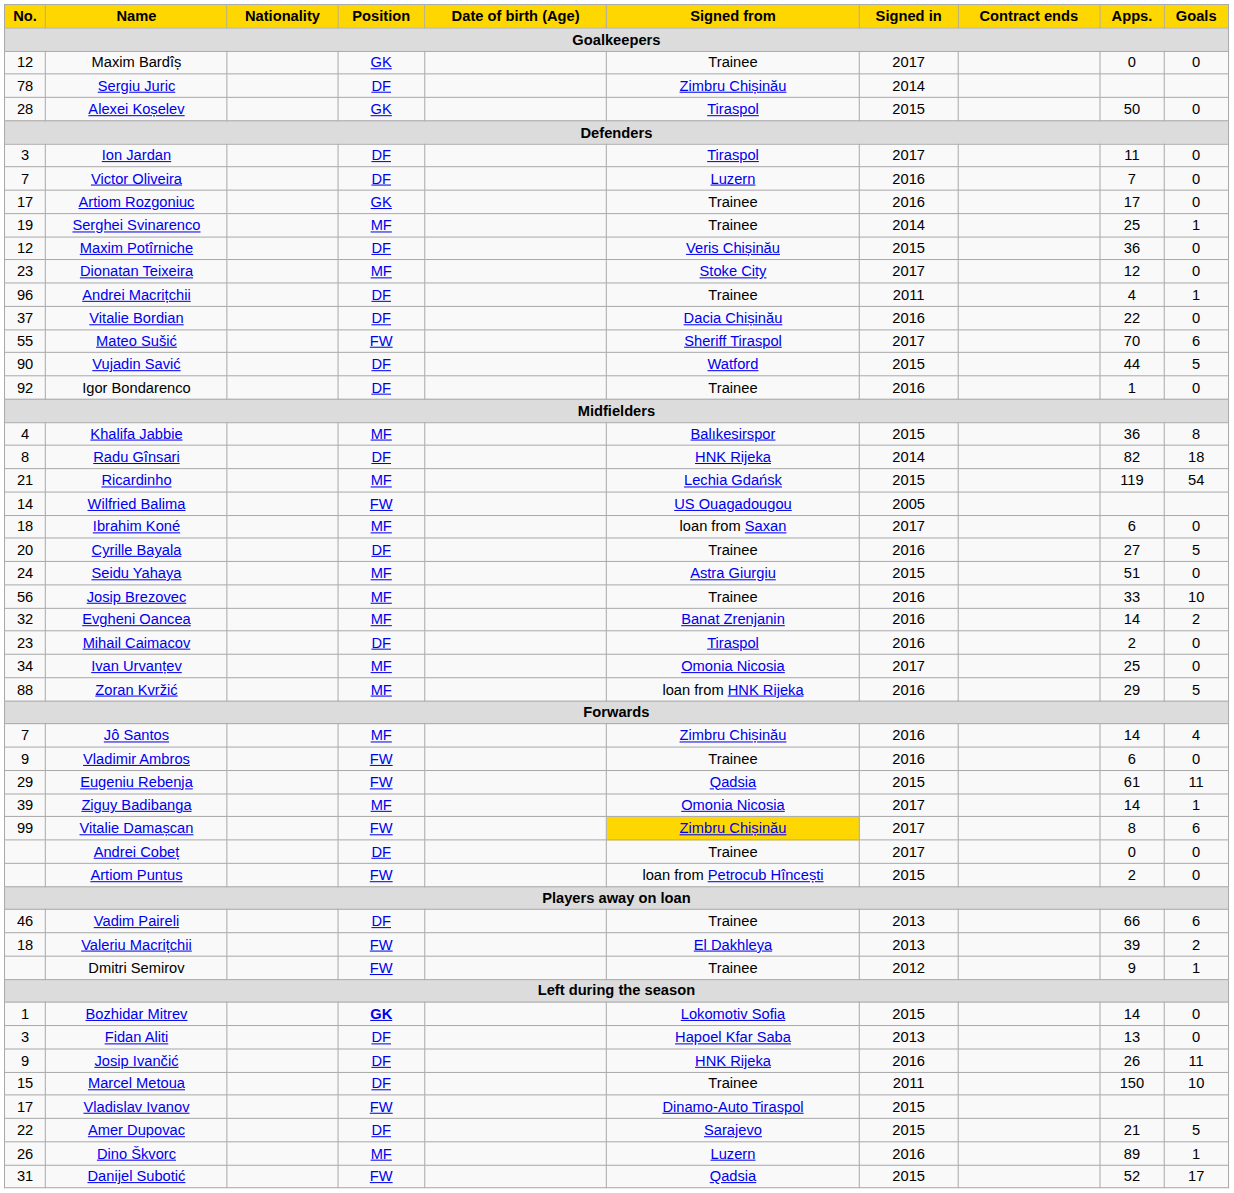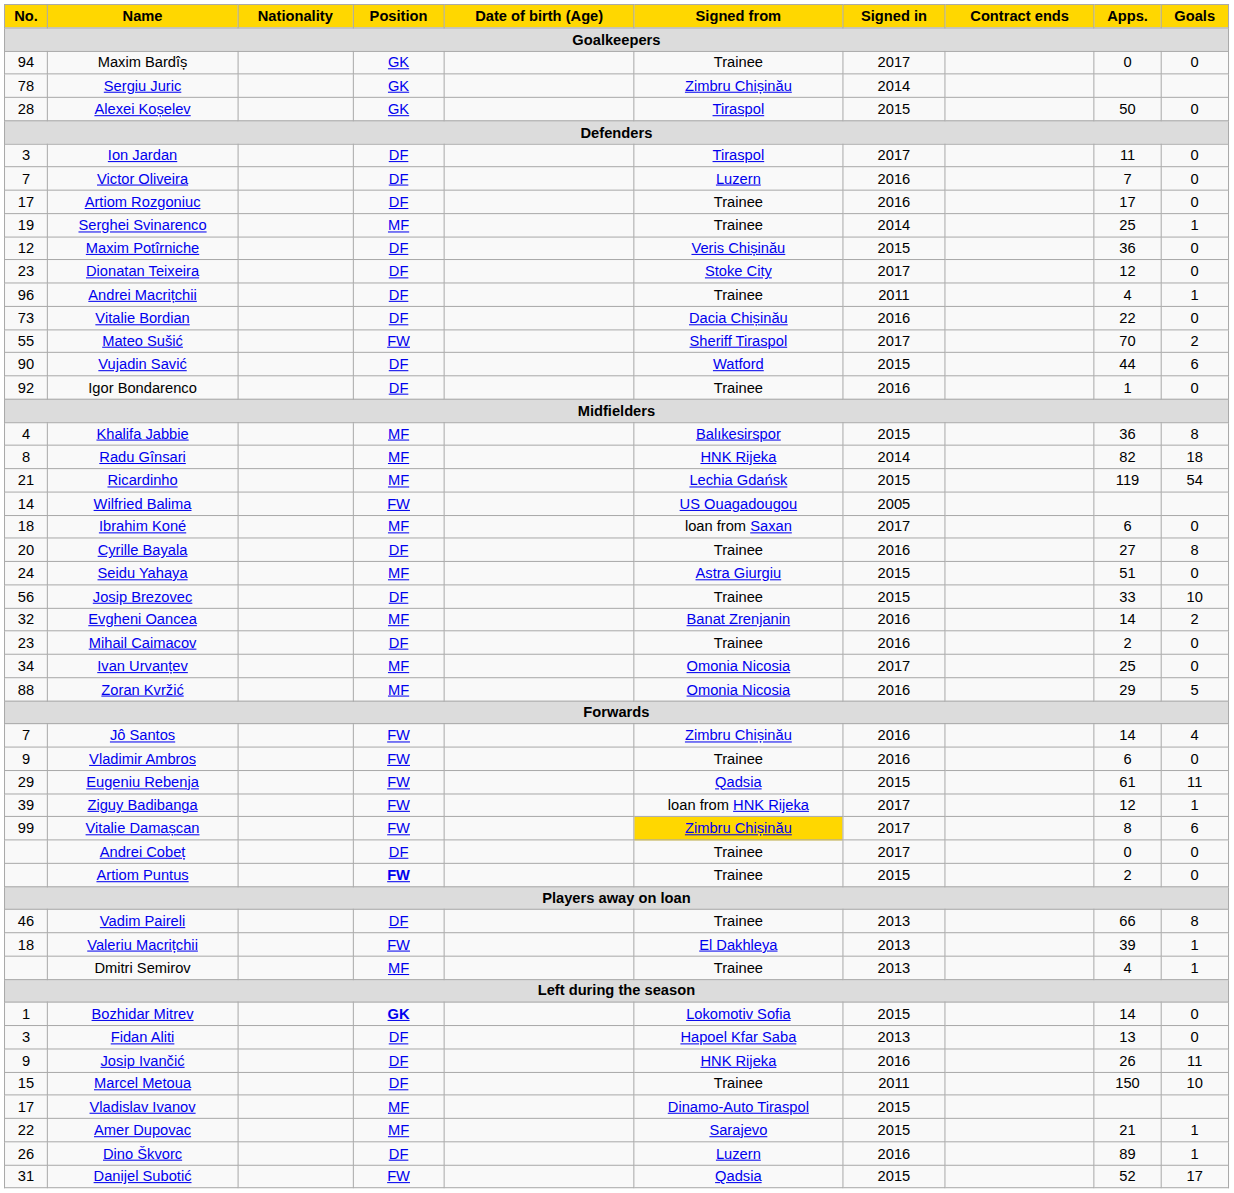Maxim Bardîș | No.: 12 -> 94
Sergiu Juric | Position: DF -> GK
Artiom Rozgoniuc | Position: GK -> DF
Dionatan Teixeira | Position: MF -> DF
Vitalie Bordian | No.: 37 -> 73
Mateo Sušić | Goals: 6 -> 2
Vujadin Savić | Goals: 5 -> 6
Radu Gînsari | Position: DF -> MF
Cyrille Bayala | Goals: 5 -> 8
Josip Brezovec | Position: MF -> DF
Josip Brezovec | Signed in: 2016 -> 2015
Mihail Caimacov | Signed from: Tiraspol -> Trainee
Zoran Kvržić | Signed from: loan from HNK Rijeka -> Omonia Nicosia
Jô Santos | Position: MF -> FW
Ziguy Badibanga | Position: MF -> FW
Ziguy Badibanga | Signed from: Omonia Nicosia -> loan from HNK Rijeka
Ziguy Badibanga | Apps.: 14 -> 12
Artiom Puntus | Position: normal -> bold
Artiom Puntus | Signed from: loan from Petrocub Hîncești -> Trainee
Vadim Paireli | Goals: 6 -> 8
Valeriu Macrițchii | Goals: 2 -> 1
Dmitri Semirov | Position: FW -> MF
Dmitri Semirov | Signed in: 2012 -> 2013
Dmitri Semirov | Apps.: 9 -> 4
Vladislav Ivanov | Position: FW -> MF
Amer Dupovac | Position: DF -> MF
Amer Dupovac | Goals: 5 -> 1
Dino Škvorc | Position: MF -> DF
